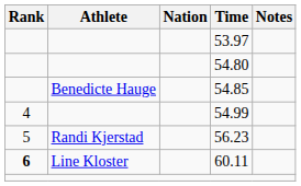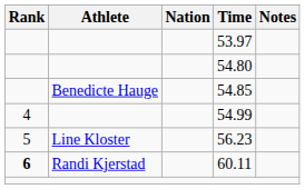56.23 | Athlete: Randi Kjerstad -> Line Kloster
60.11 | Athlete: Line Kloster -> Randi Kjerstad
